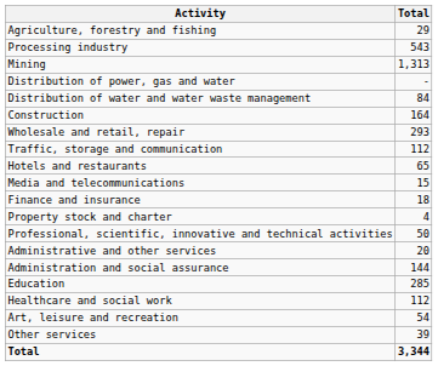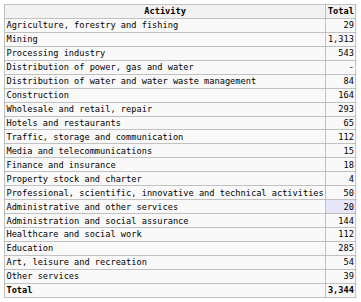rows swapped: Mining <-> Processing industry
rows swapped: Traffic, storage and communication <-> Hotels and restaurants
Administrative and other services | Total: no background -> lavender background
rows swapped: Education <-> Healthcare and social work
